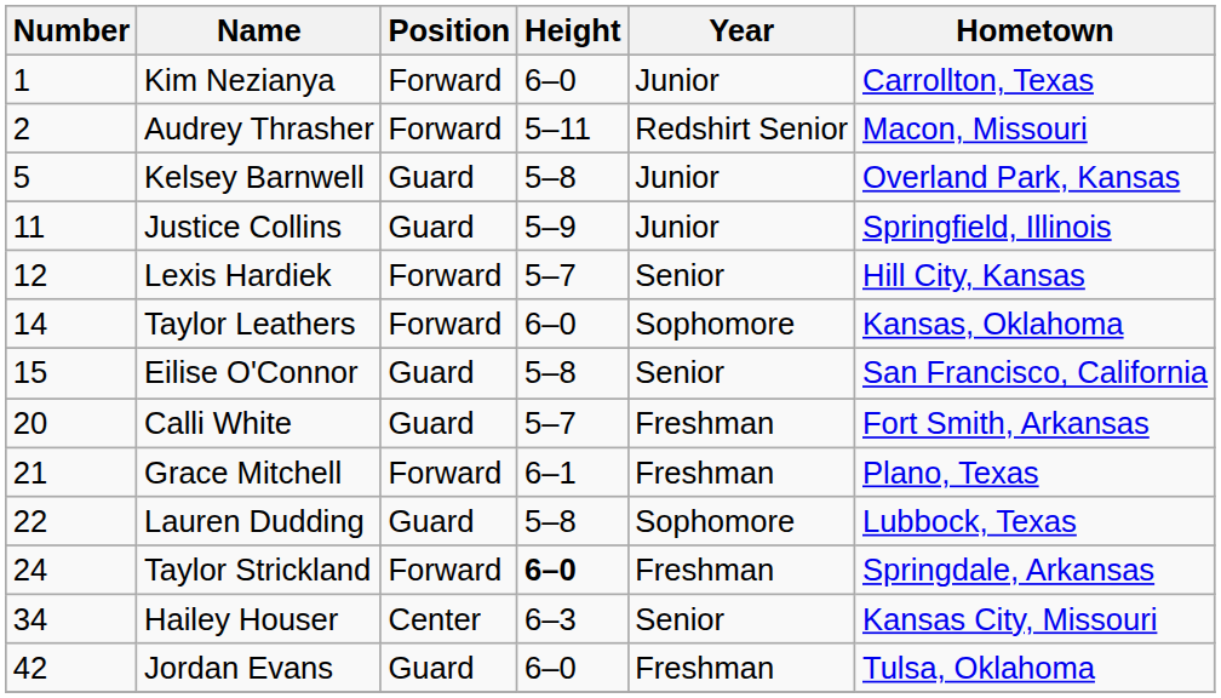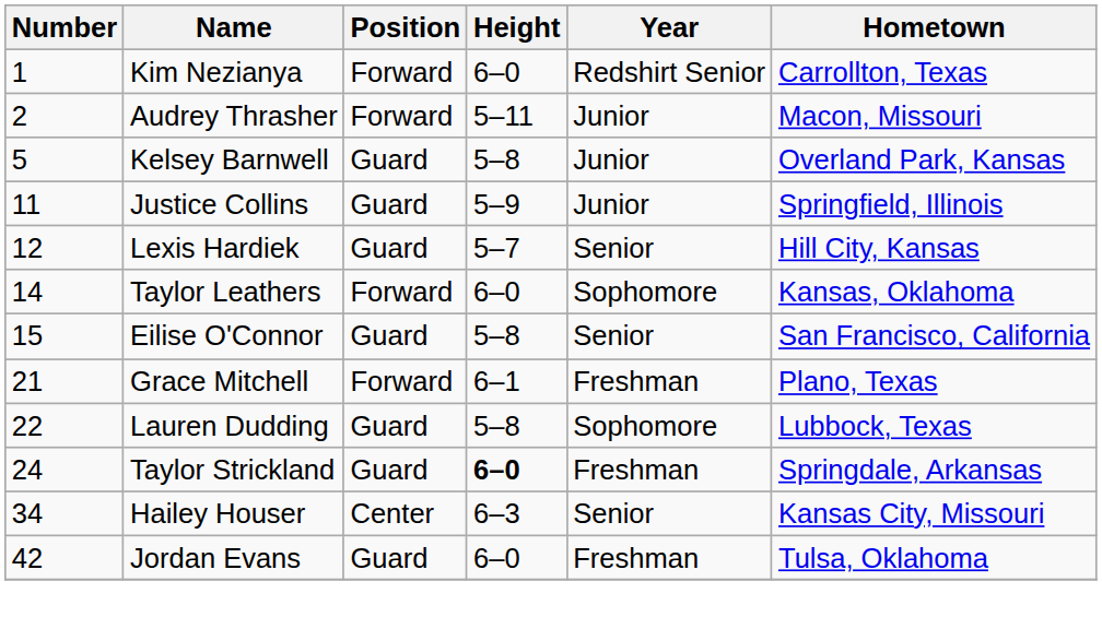Kim Nezianya | Year: Junior -> Redshirt Senior
Audrey Thrasher | Year: Redshirt Senior -> Junior
Lexis Hardiek | Position: Forward -> Guard
- row: 20 | Calli White | Guard | 5–7 | Freshman | Fort Smith, Arkansas
Taylor Strickland | Position: Forward -> Guard
